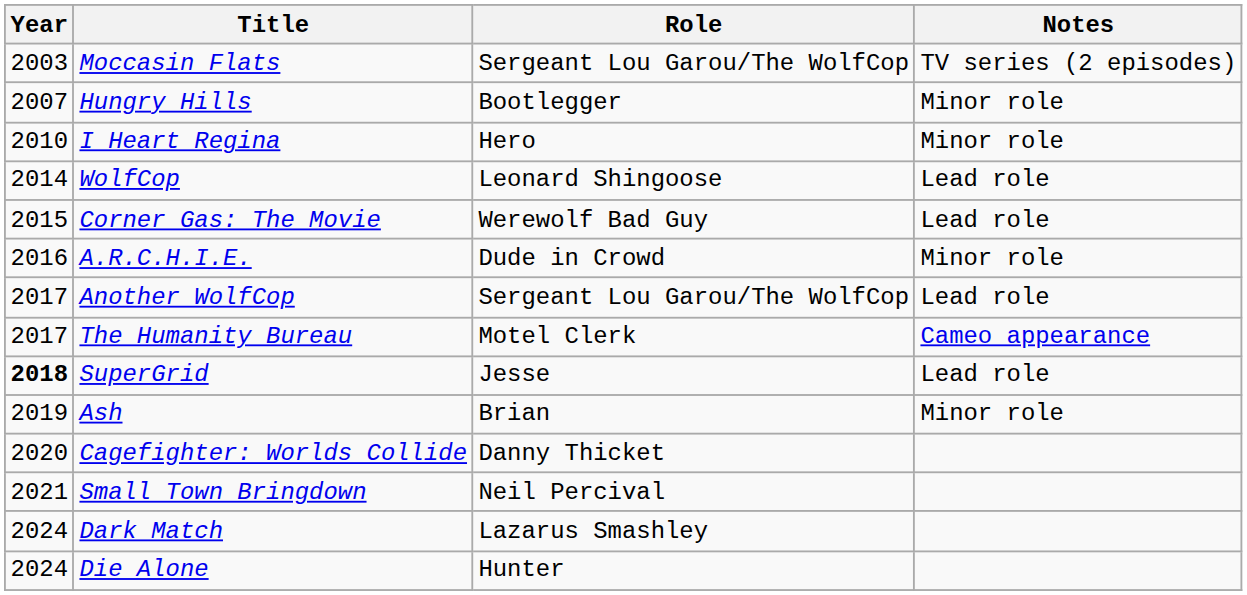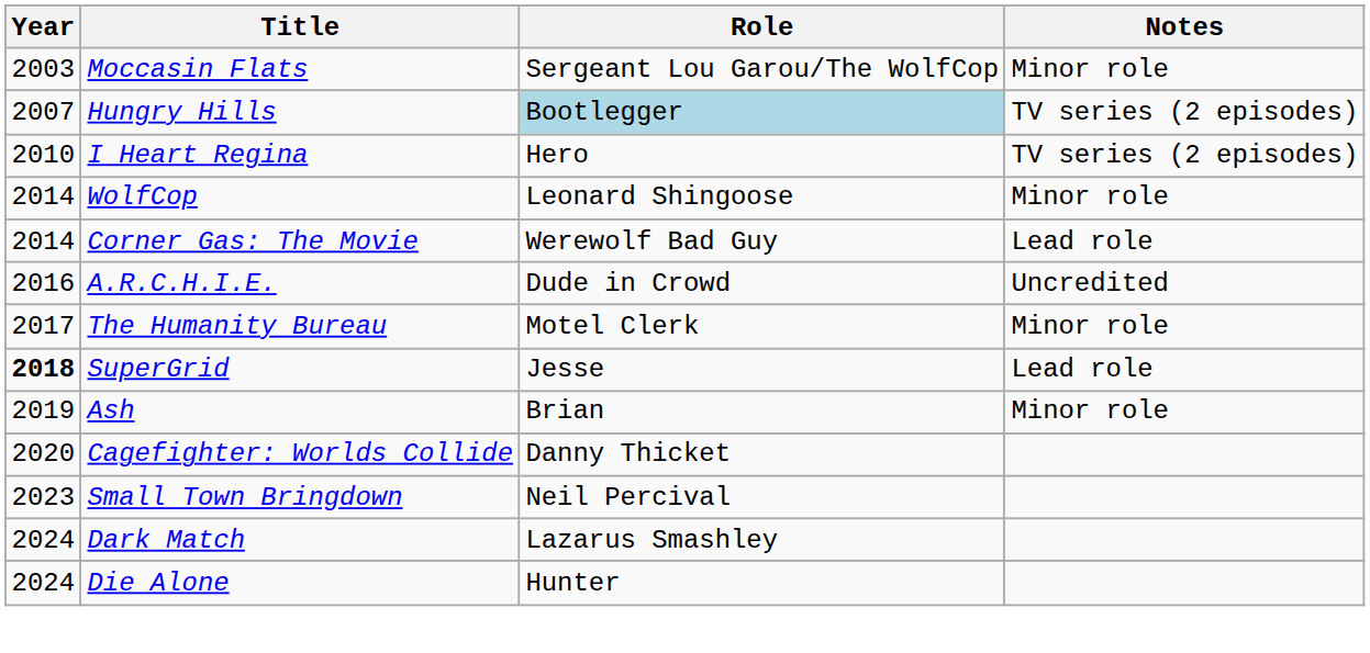Moccasin Flats | Notes: TV series (2 episodes) -> Minor role
Hungry Hills | Role: no background -> lightblue background
Hungry Hills | Notes: Minor role -> TV series (2 episodes)
I Heart Regina | Notes: Minor role -> TV series (2 episodes)
WolfCop | Notes: Lead role -> Minor role
Corner Gas: The Movie | Year: 2015 -> 2014
A.R.C.H.I.E. | Notes: Minor role -> Uncredited
- row: 2017 | Another WolfCop | Sergeant Lou Garou/The WolfCop | Lead role
The Humanity Bureau | Notes: Cameo appearance -> Minor role
Small Town Bringdown | Year: 2021 -> 2023
